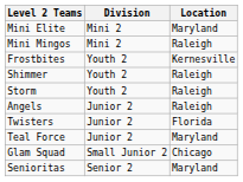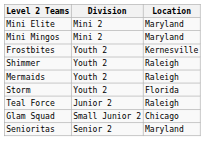Mini Mingos | Location: Raleigh -> Maryland
+ row: Mermaids | Youth 2 | Raleigh
Storm | Location: Raleigh -> Florida
- row: Angels | Junior 2 | Raleigh
- row: Twisters | Junior 2 | Florida
Teal Force | Location: Maryland -> Raleigh
